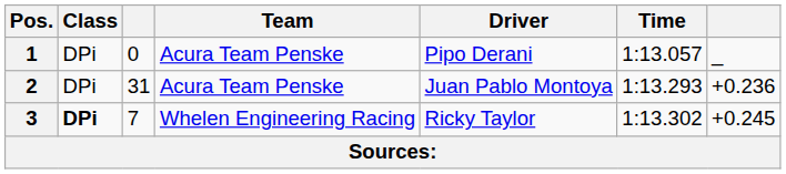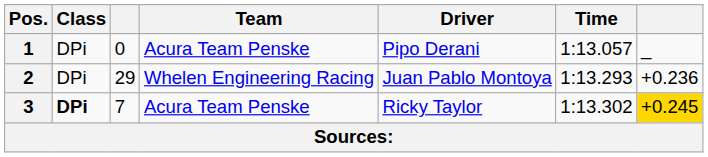2 | column 3: 31 -> 29
2 | Team: Acura Team Penske -> Whelen Engineering Racing
3 | Team: Whelen Engineering Racing -> Acura Team Penske
3 | column 7: no background -> gold background
